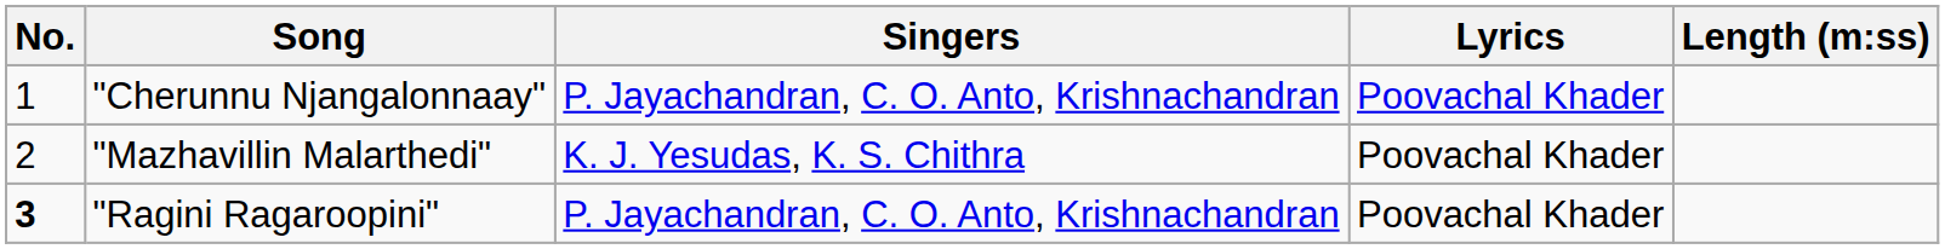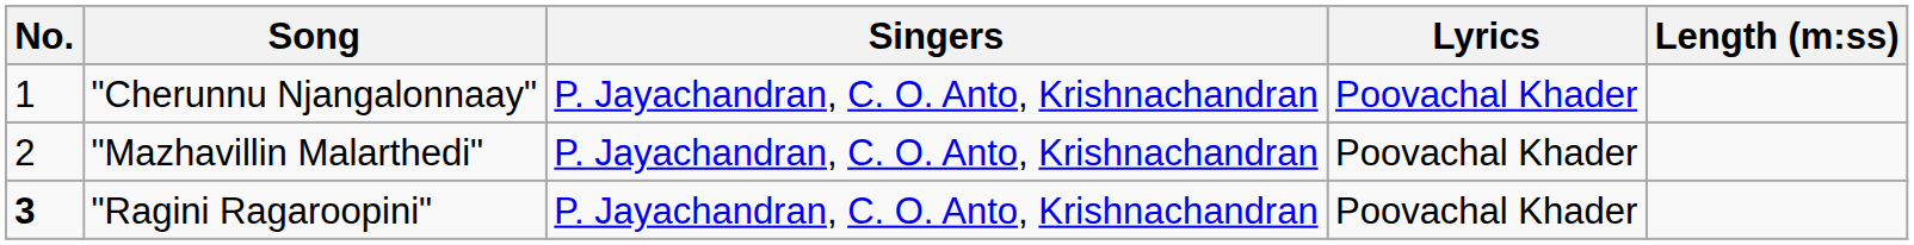"Mazhavillin Malarthedi" | Singers: K. J. Yesudas, K. S. Chithra -> P. Jayachandran, C. O. Anto, Krishnachandran
